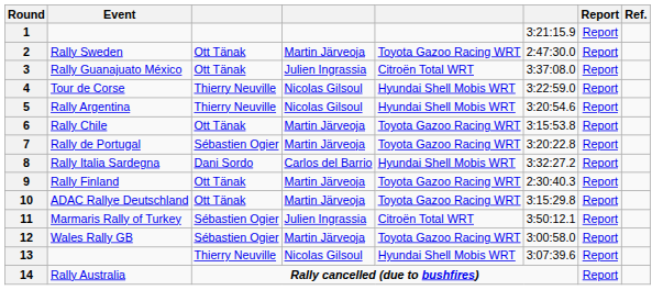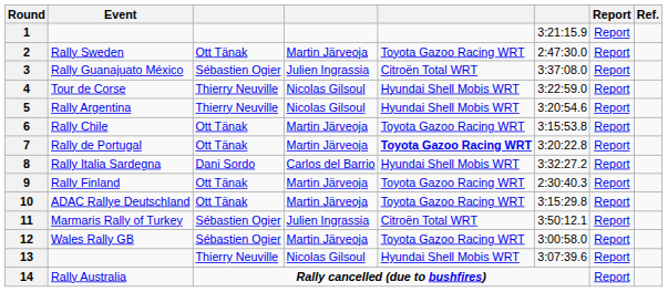3 | column 3: Ott Tänak -> Sébastien Ogier
7 | column 3: Sébastien Ogier -> Ott Tänak
7 | column 5: normal -> bold
